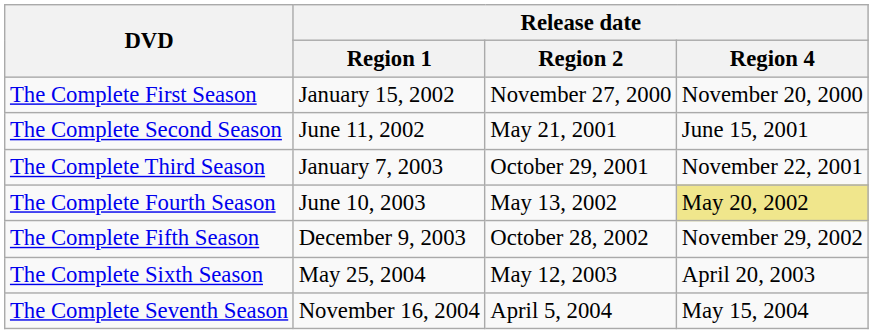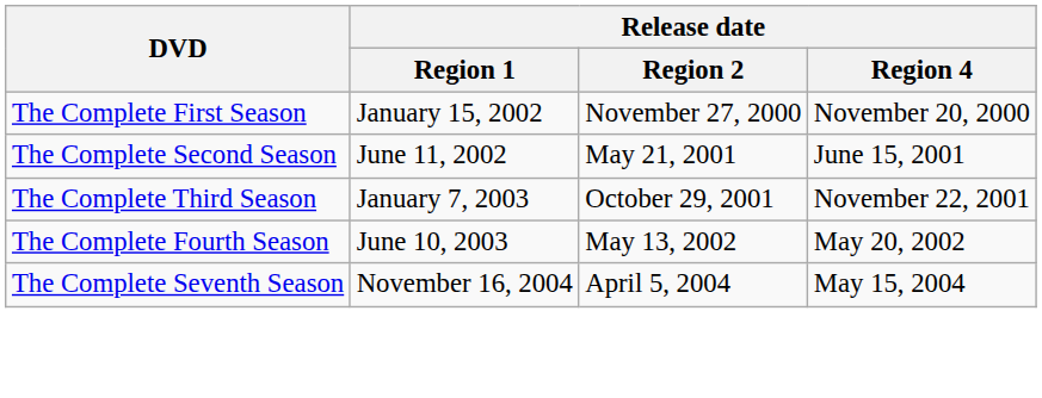The Complete Fourth Season | Release date / Region 4: khaki background -> no background
- row: The Complete Fifth Season | December 9, 2003 | October 28, 2002 | November 29, 2002
- row: The Complete Sixth Season | May 25, 2004 | May 12, 2003 | April 20, 2003
